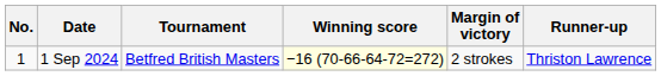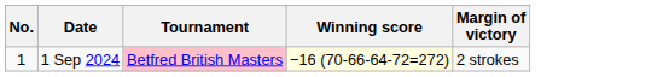- column: Runner-up | Thriston Lawrence
1 Sep 2024 | Tournament: no background -> pink background
